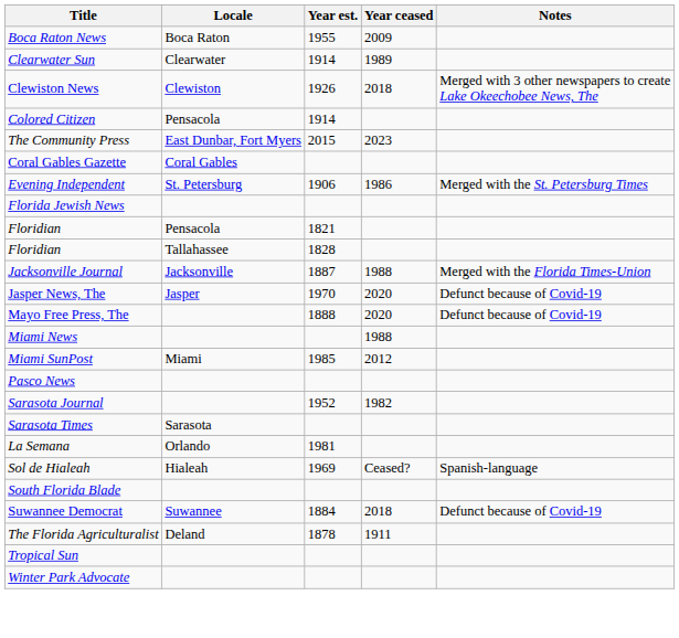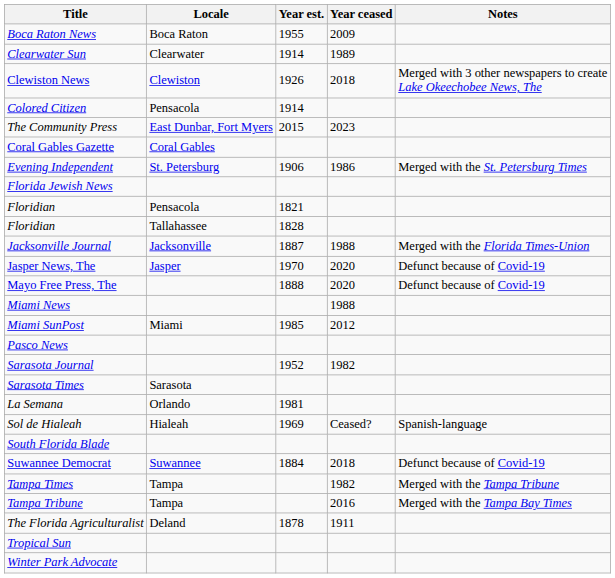+ row: Tampa Times | Tampa | 1982 | Merged with the Tampa Tribune
+ row: Tampa Tribune | Tampa | 2016 | Merged with the Tampa Bay Times
